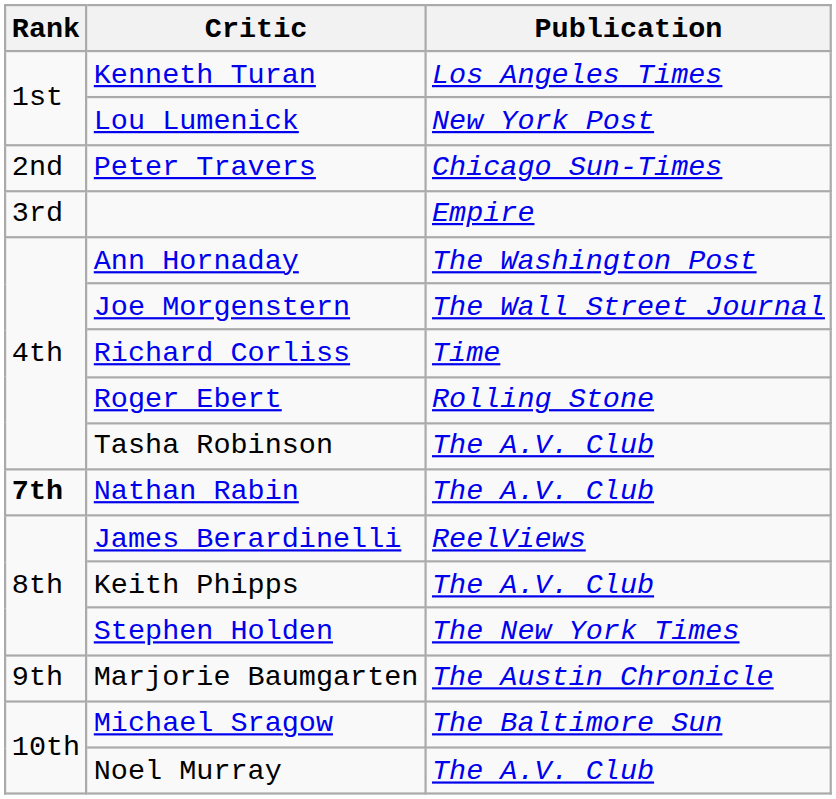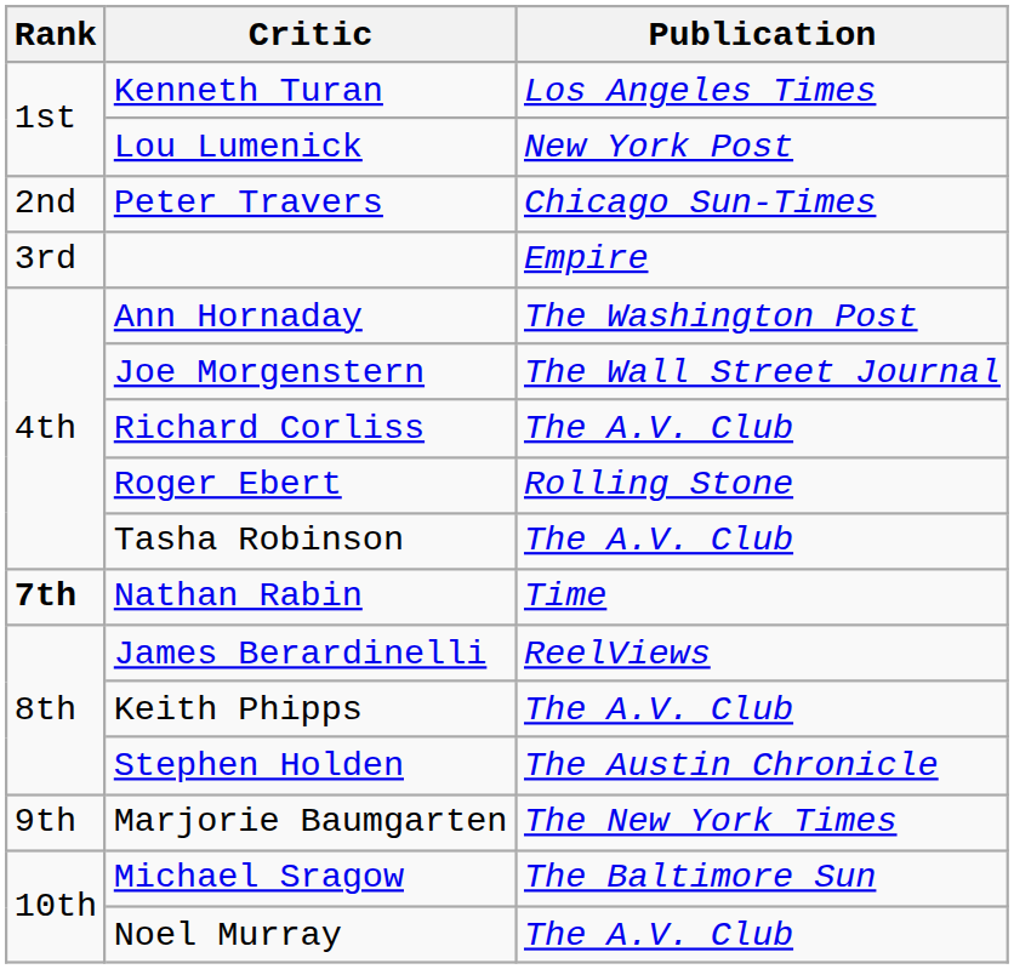Richard Corliss | Publication: Time -> The A.V. Club
Nathan Rabin | Publication: The A.V. Club -> Time
Stephen Holden | Publication: The New York Times -> The Austin Chronicle
Marjorie Baumgarten | Publication: The Austin Chronicle -> The New York Times
